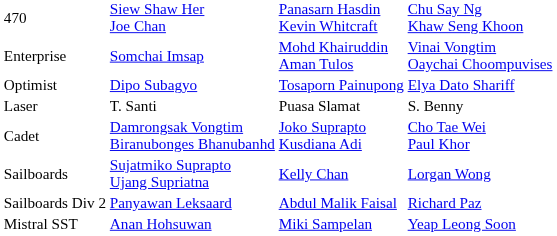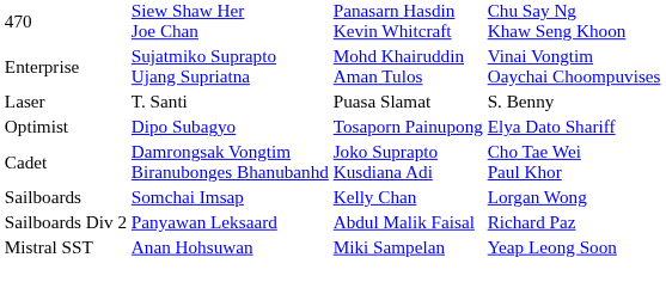Enterprise | column 2: Somchai Imsap -> Sujatmiko Suprapto Ujang Supriatna
rows swapped: Laser <-> Optimist
Sailboards | column 2: Sujatmiko Suprapto Ujang Supriatna -> Somchai Imsap
